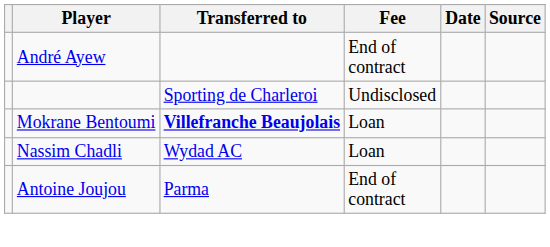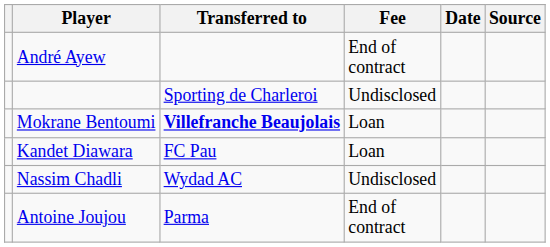+ row: Kandet Diawara | FC Pau | Loan
Nassim Chadli | Fee: Loan -> Undisclosed
